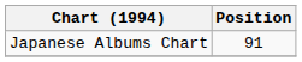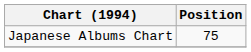Japanese Albums Chart | Position: 91 -> 75
